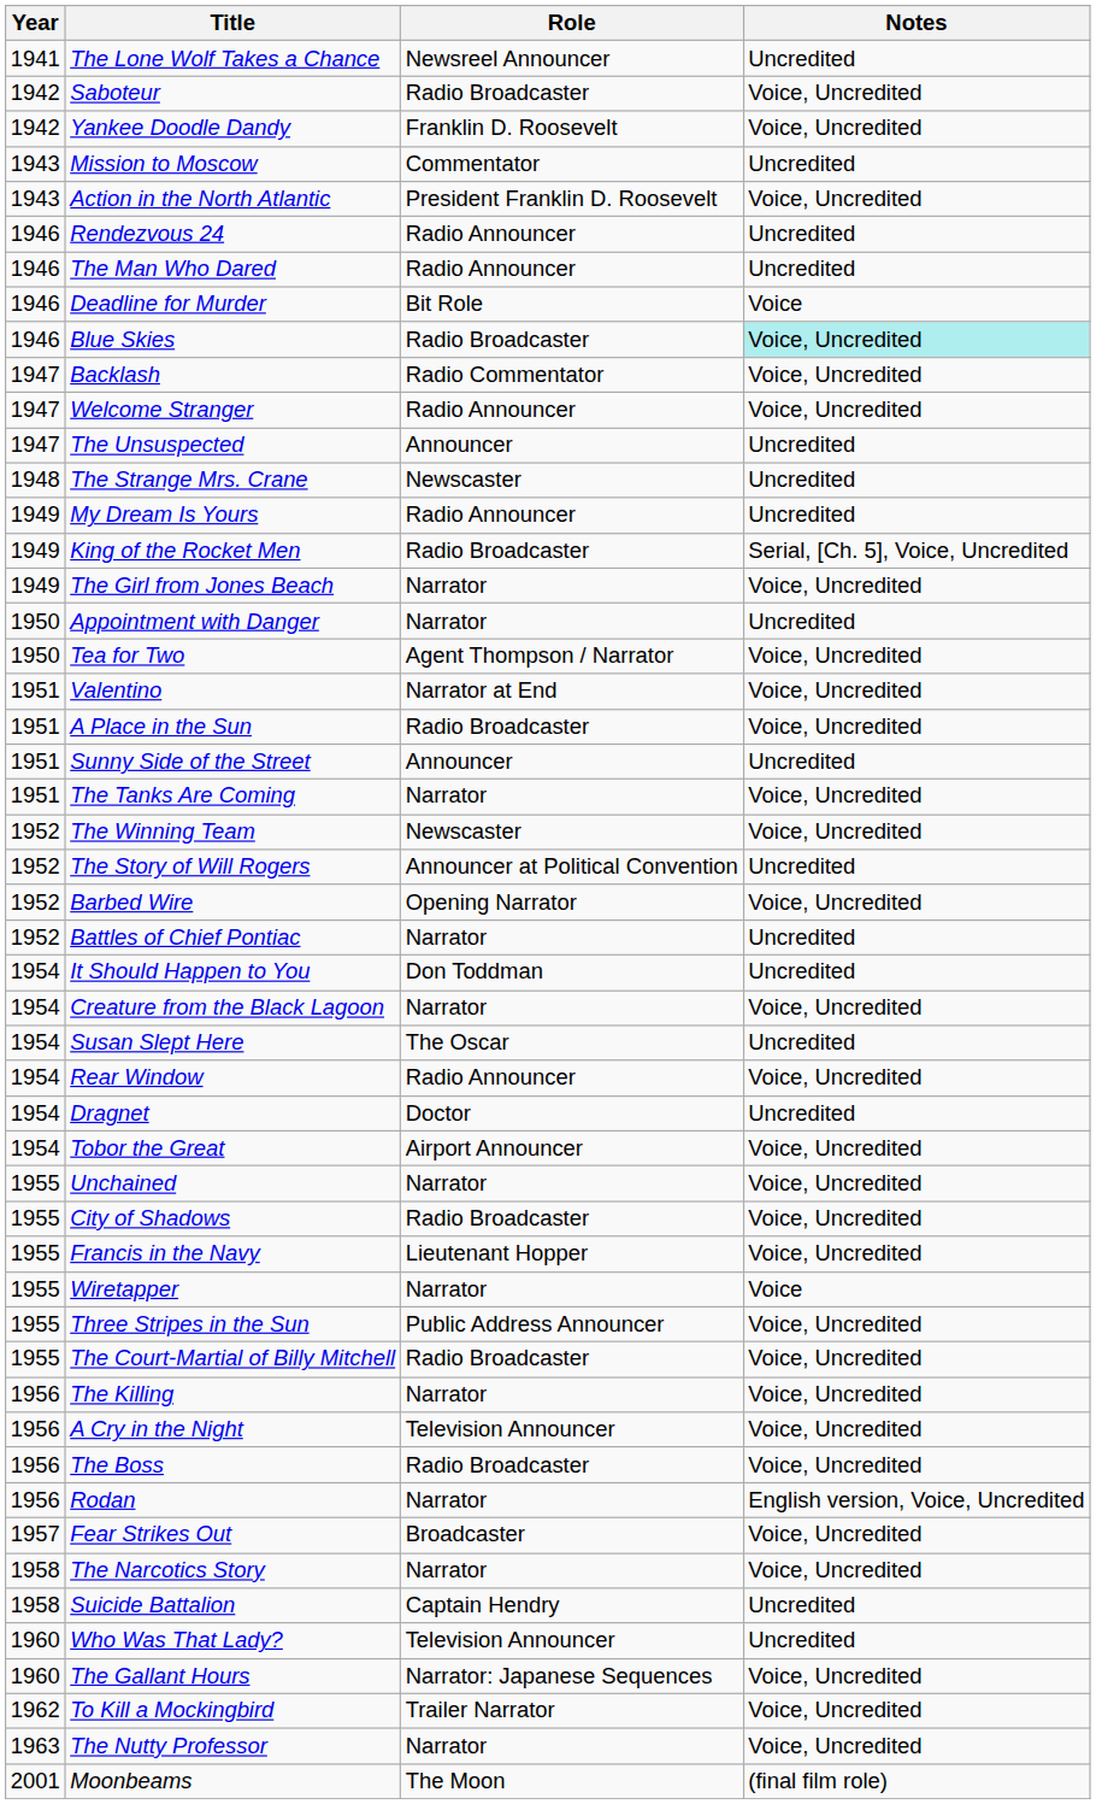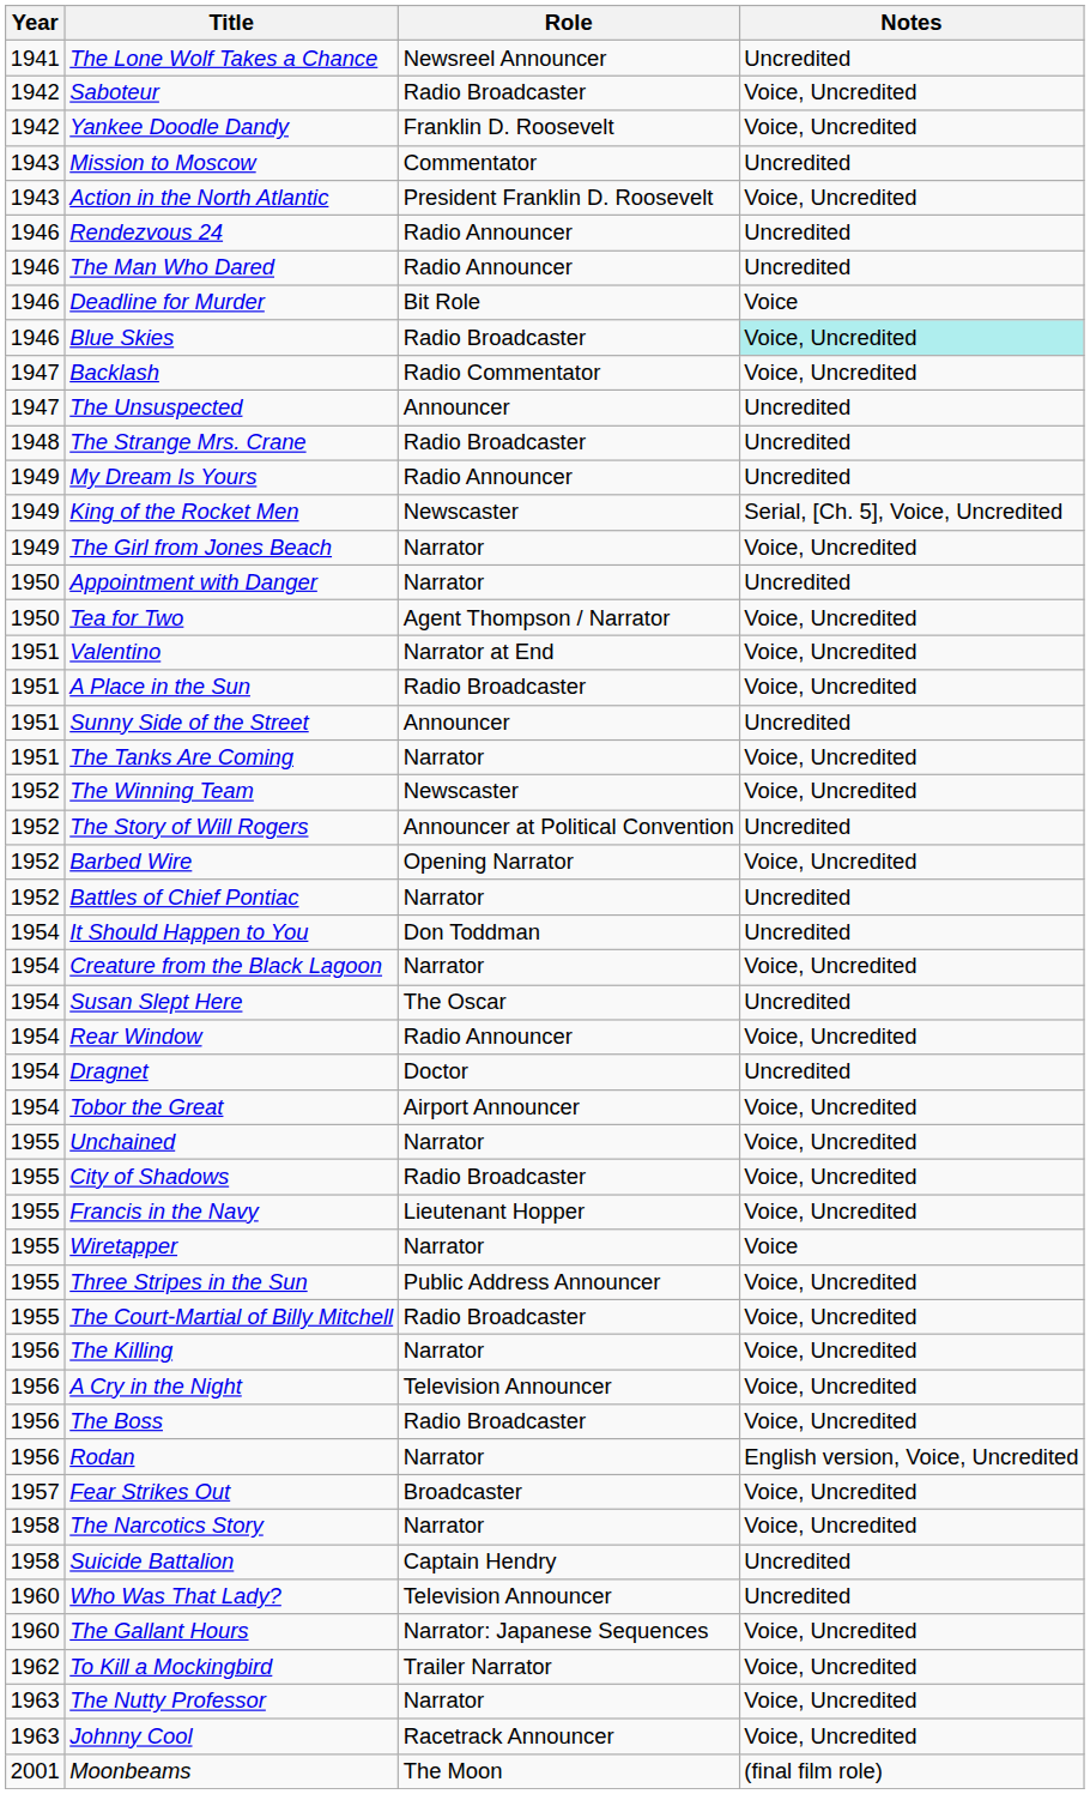- row: 1947 | Welcome Stranger | Radio Announcer | Voice, Uncredited
The Strange Mrs. Crane | Role: Newscaster -> Radio Broadcaster
King of the Rocket Men | Role: Radio Broadcaster -> Newscaster
+ row: 1963 | Johnny Cool | Racetrack Announcer | Voice, Uncredited
